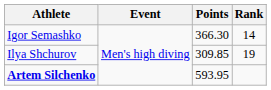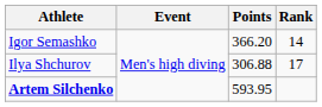Igor Semashko | Points: 366.30 -> 366.20
Ilya Shchurov | Points: 309.85 -> 306.88
Ilya Shchurov | Rank: 19 -> 17
